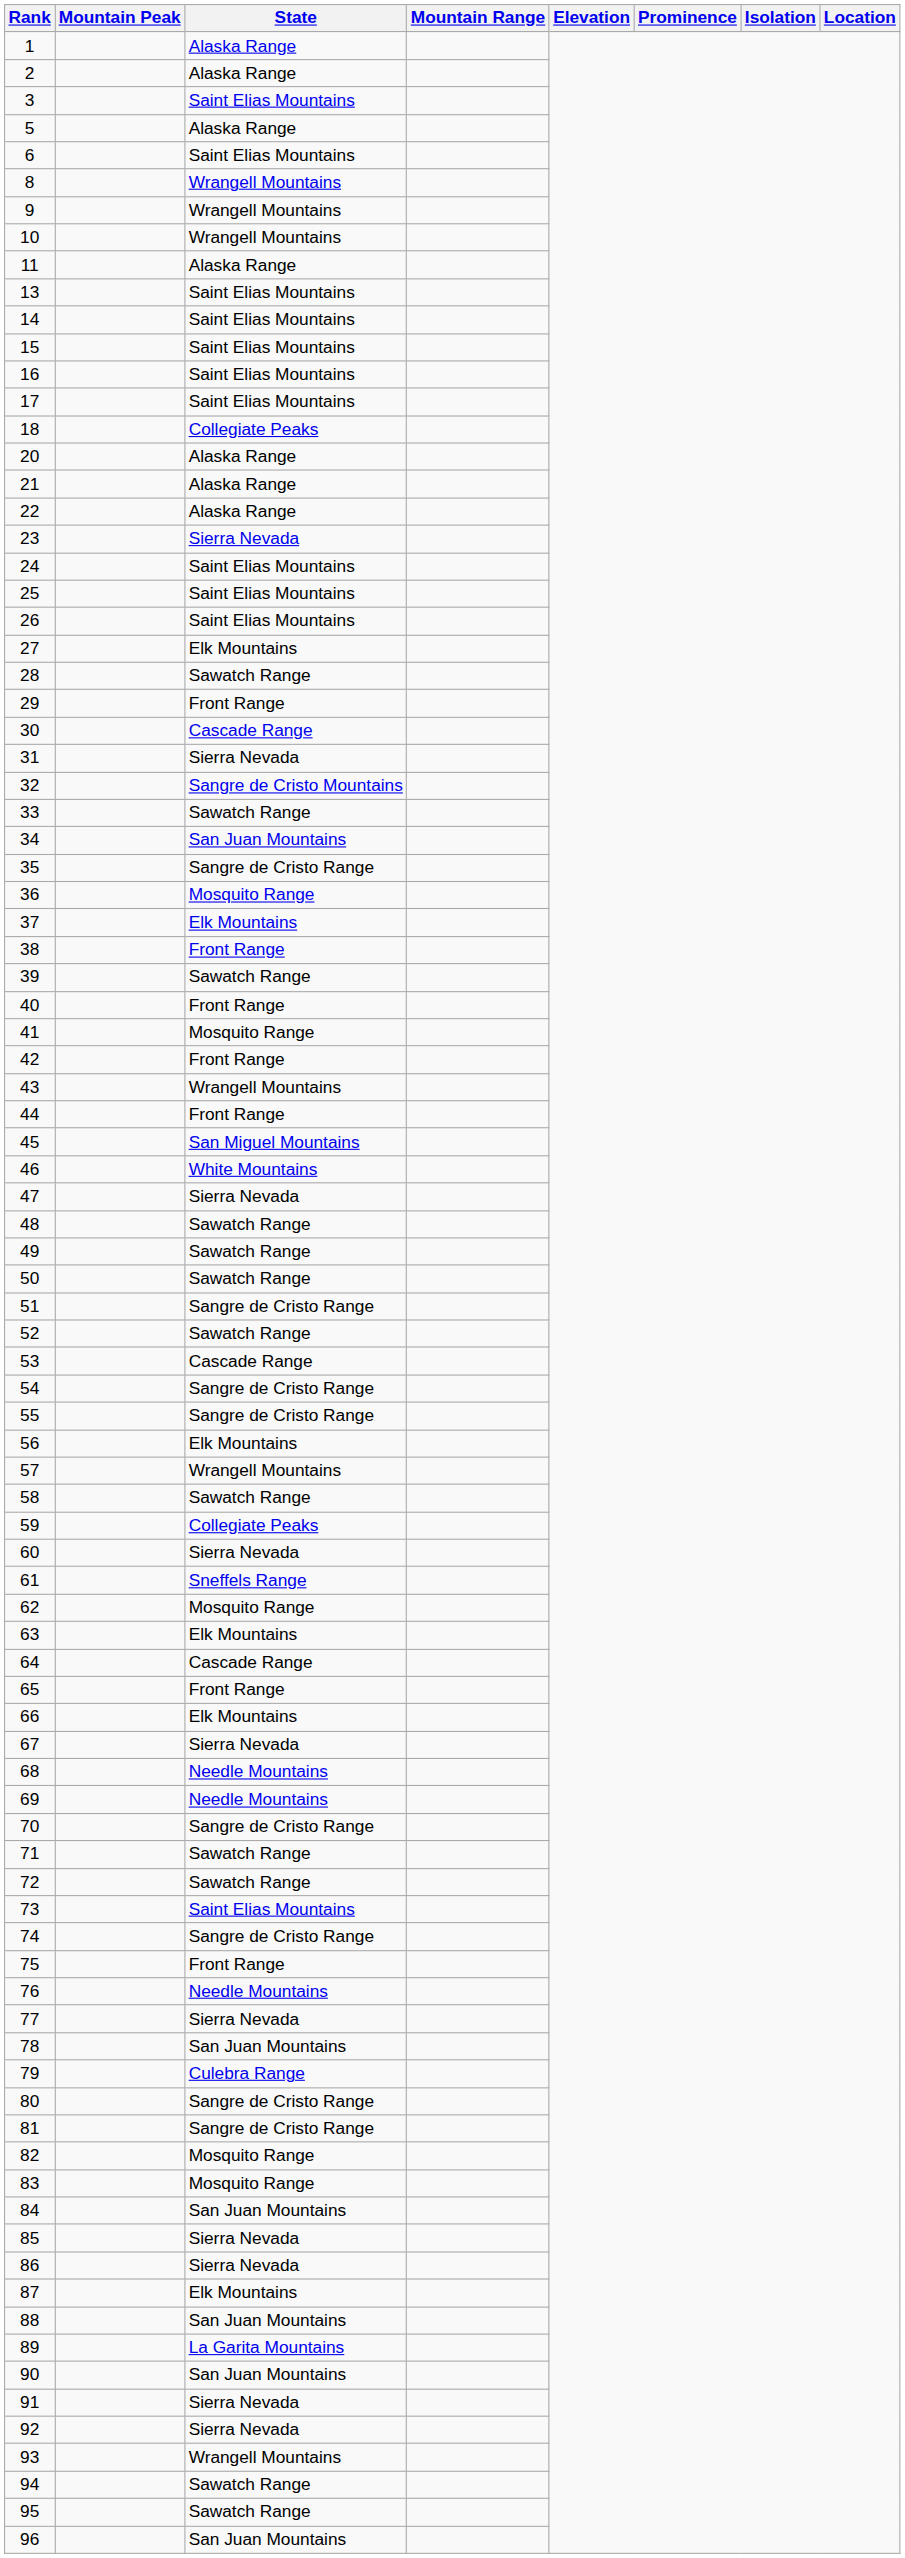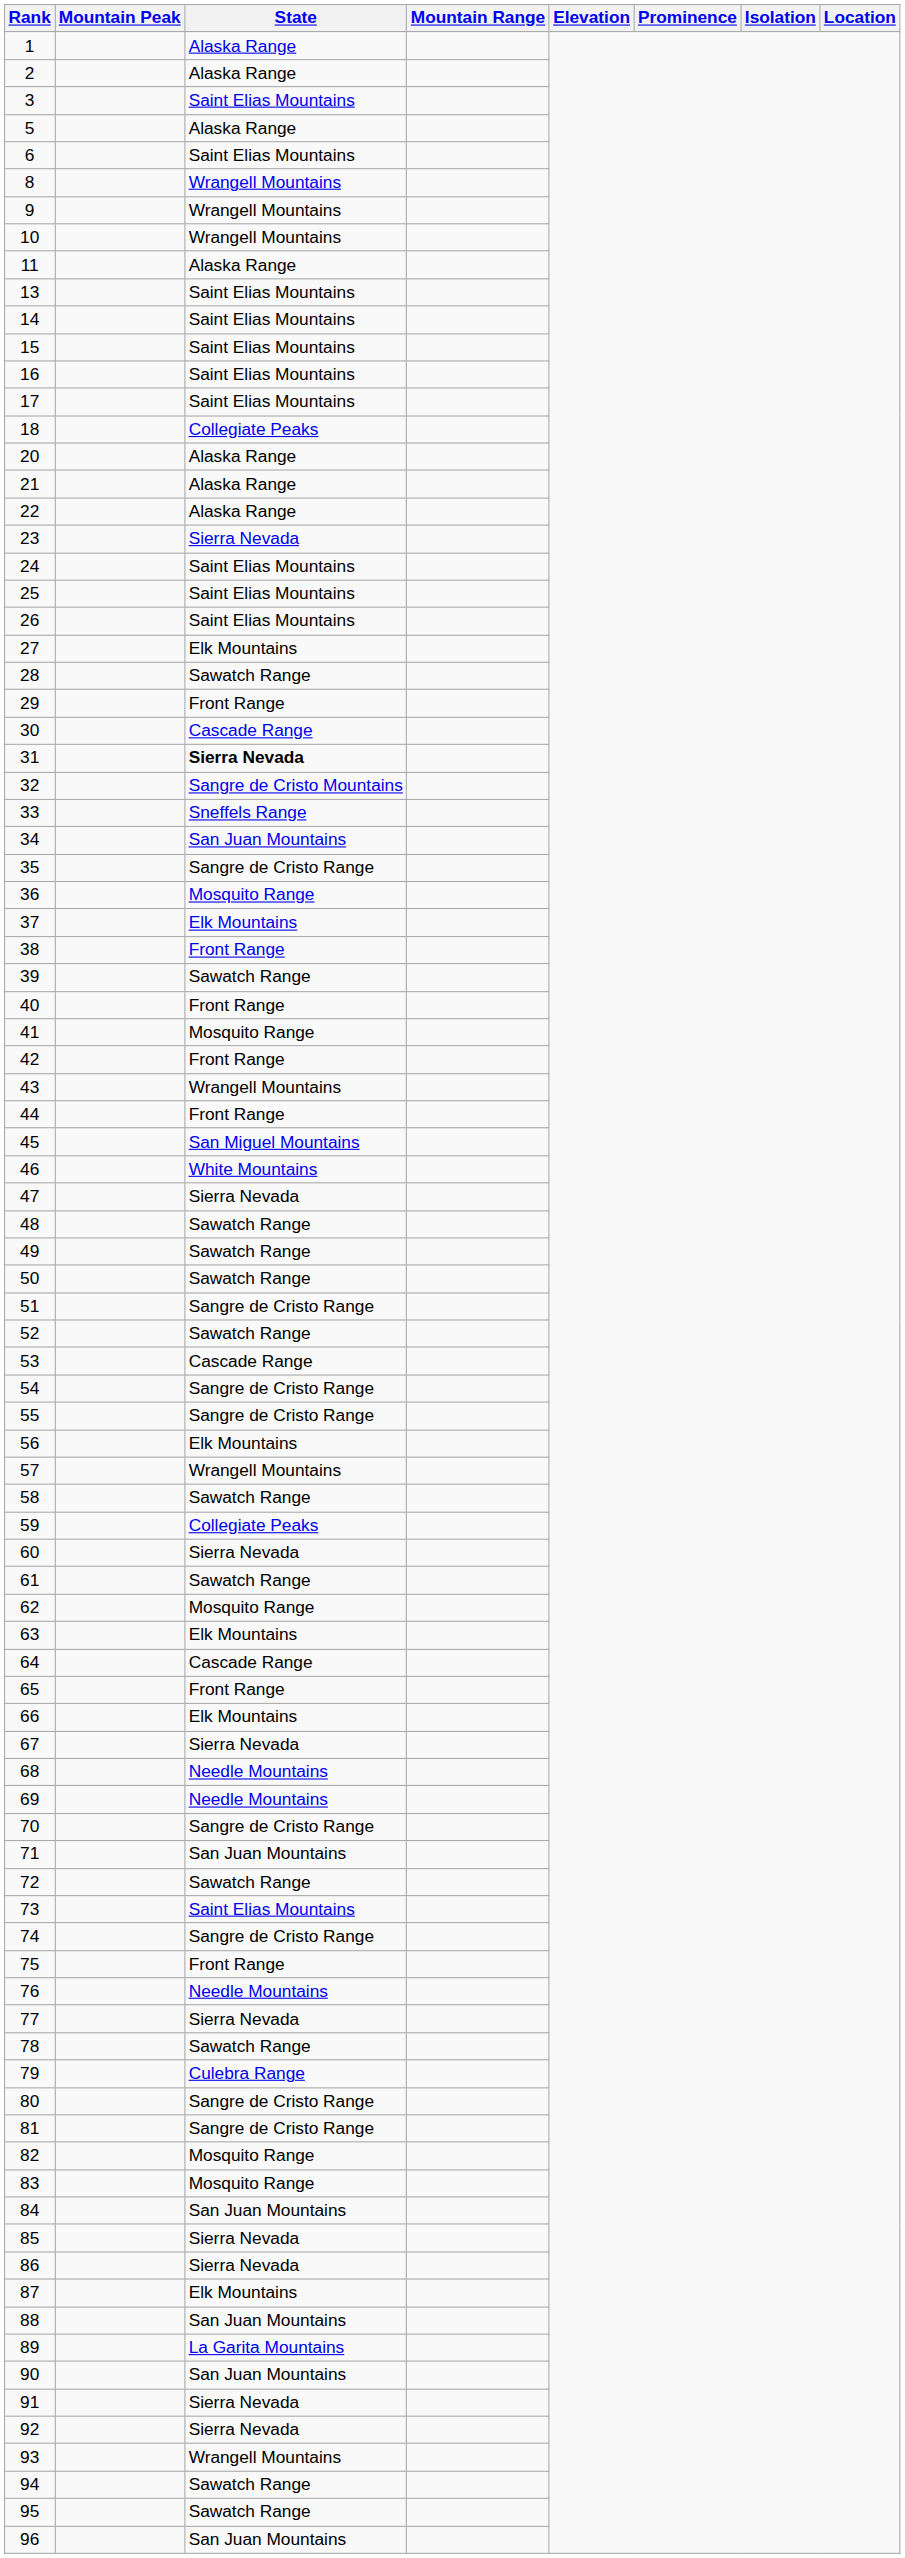31 | State: normal -> bold
33 | State: Sawatch Range -> Sneffels Range
61 | State: Sneffels Range -> Sawatch Range
71 | State: Sawatch Range -> San Juan Mountains
78 | State: San Juan Mountains -> Sawatch Range
